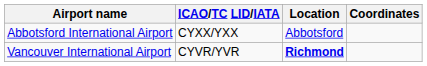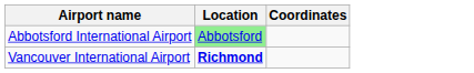- column: ICAO/TC LID/IATA | CYXX/YXX | CYVR/YVR
Abbotsford International Airport | Location: no background -> lightgreen background
